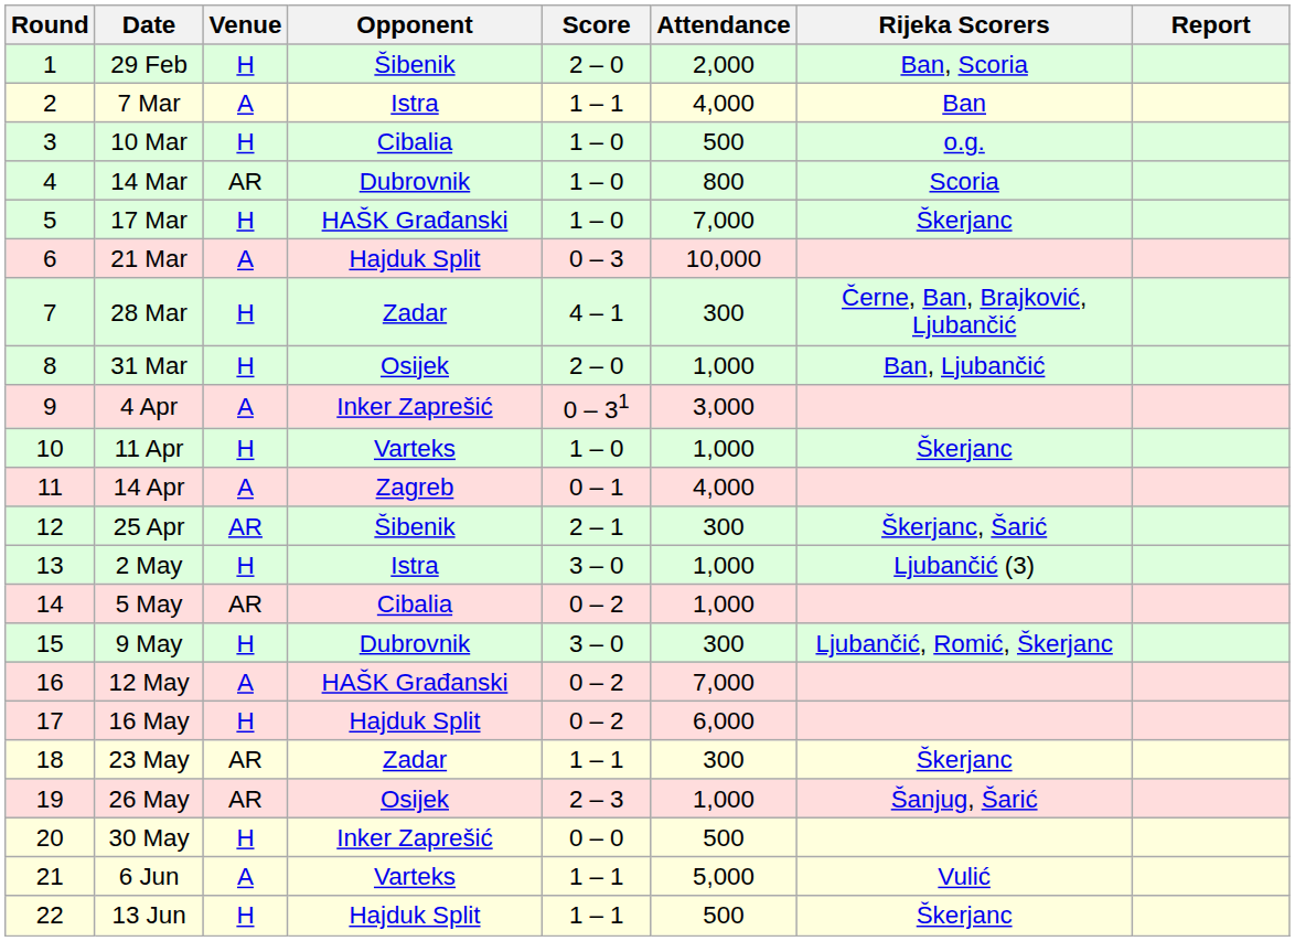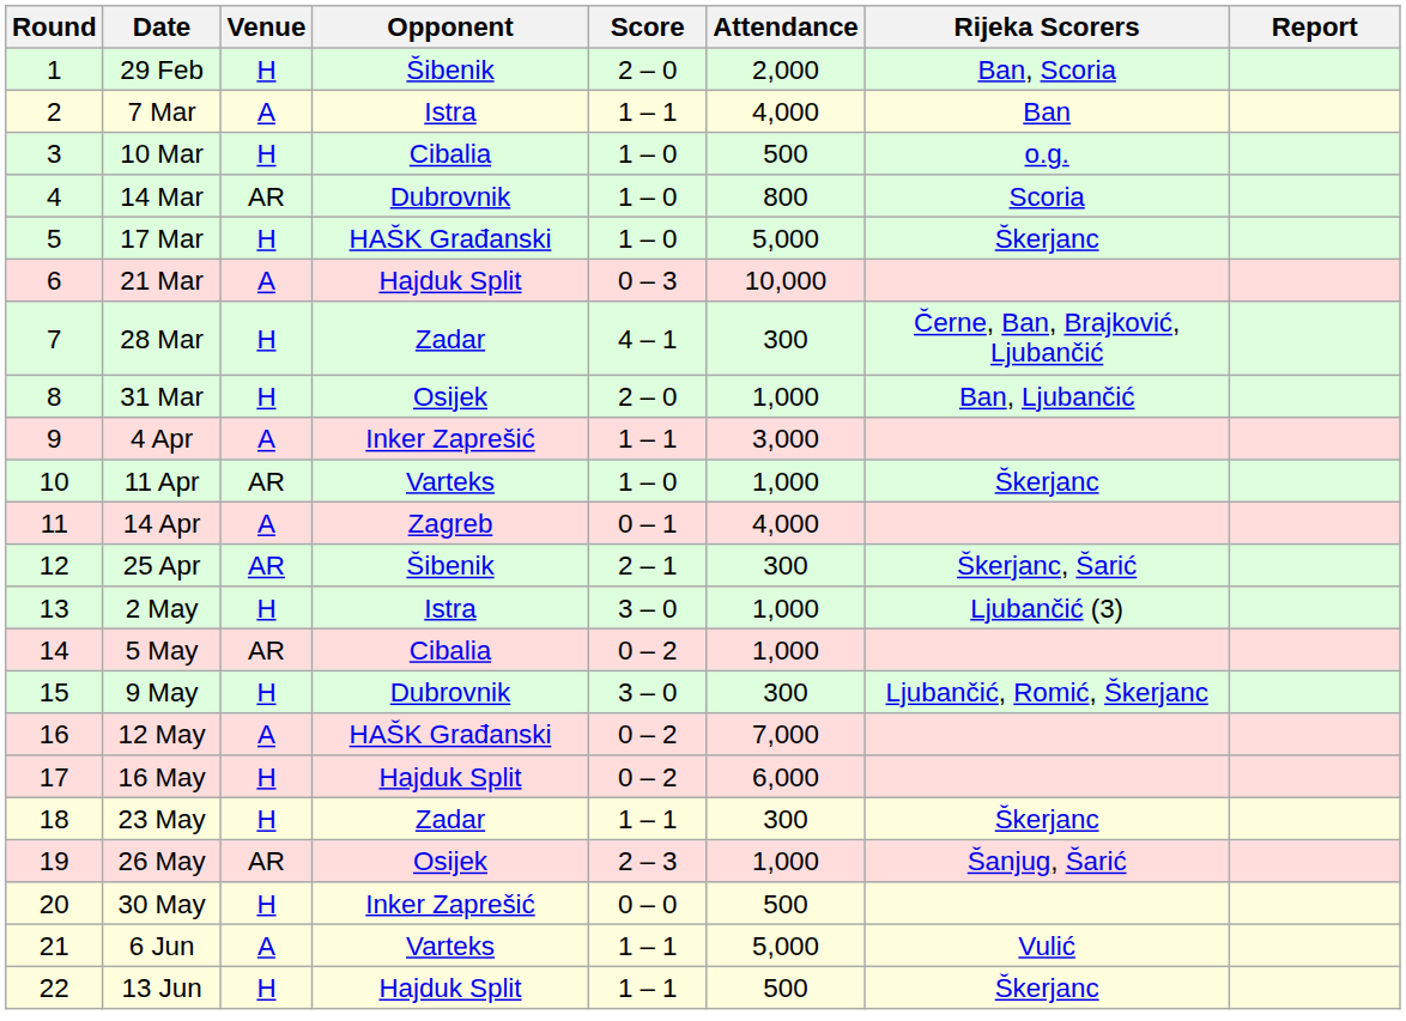17 Mar | Attendance: 7,000 -> 5,000
4 Apr | Score: 0 – 31 -> 1 – 1
11 Apr | Venue: H -> AR
23 May | Venue: AR -> H
